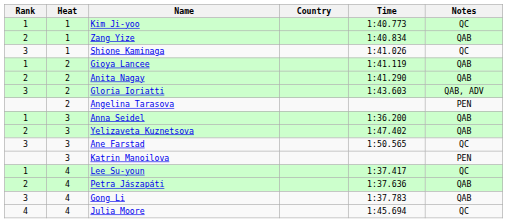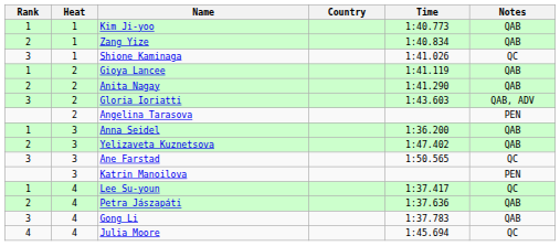Kim Ji-yoo | Notes: QC -> QAB
